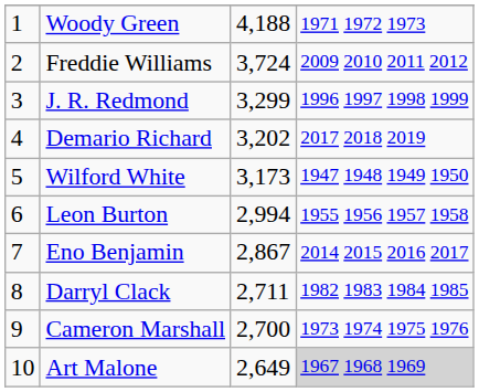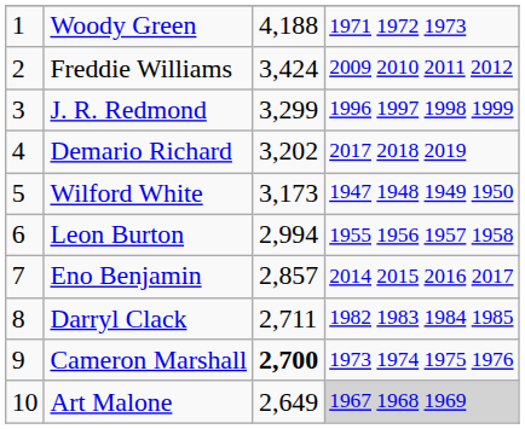Freddie Williams | column 3: 3,724 -> 3,424
Eno Benjamin | column 3: 2,867 -> 2,857
Cameron Marshall | column 3: normal -> bold
